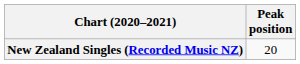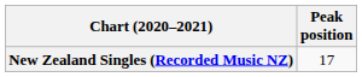New Zealand Singles (Recorded Music NZ) | Peak position: 20 -> 17
